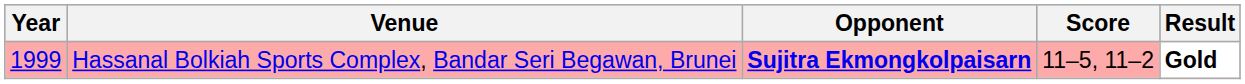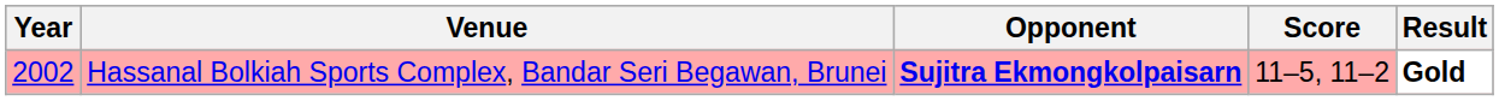Hassanal Bolkiah Sports Complex, Bandar Seri Begawan, Brunei | Year: 1999 -> 2002
